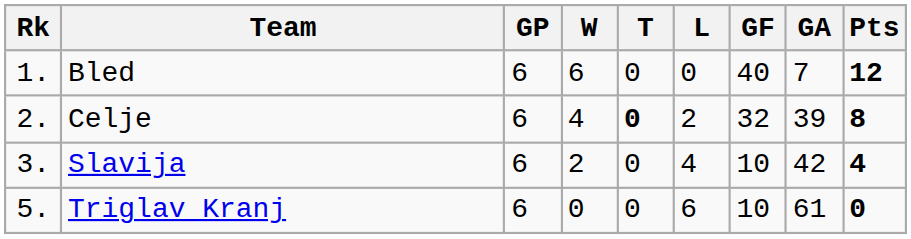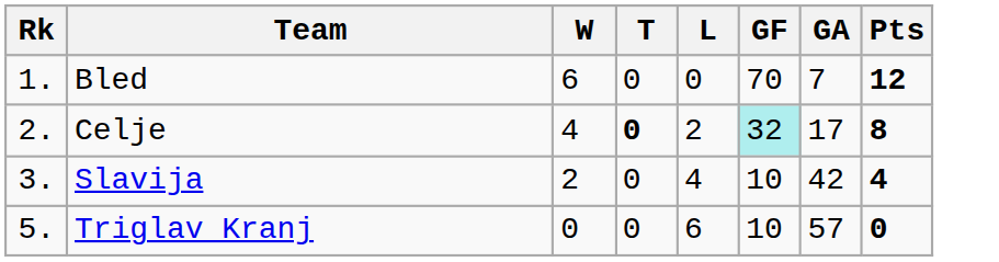- column: GP | 6 | 6 | 6 | 6
Bled | GF: 40 -> 70
Celje | GF: no background -> paleturquoise background
Celje | GA: 39 -> 17
Triglav Kranj | GA: 61 -> 57
